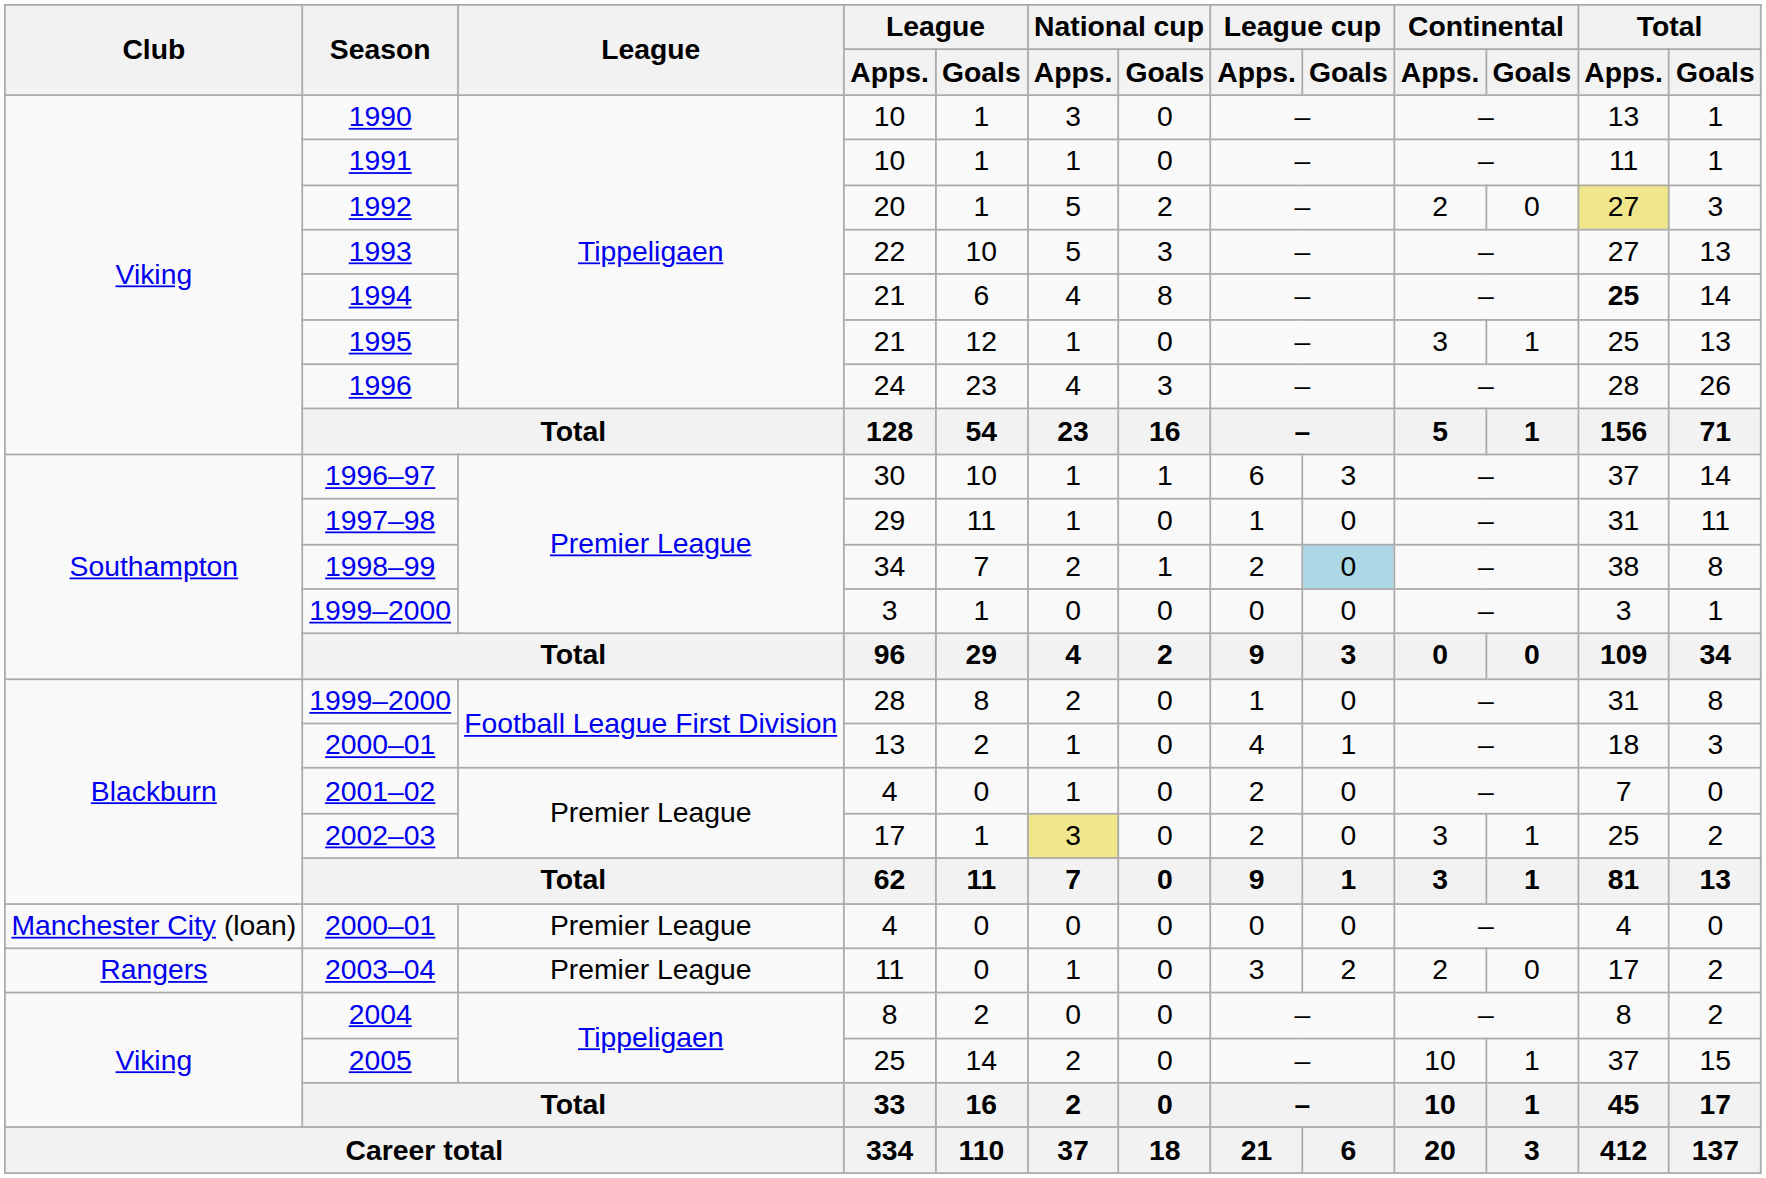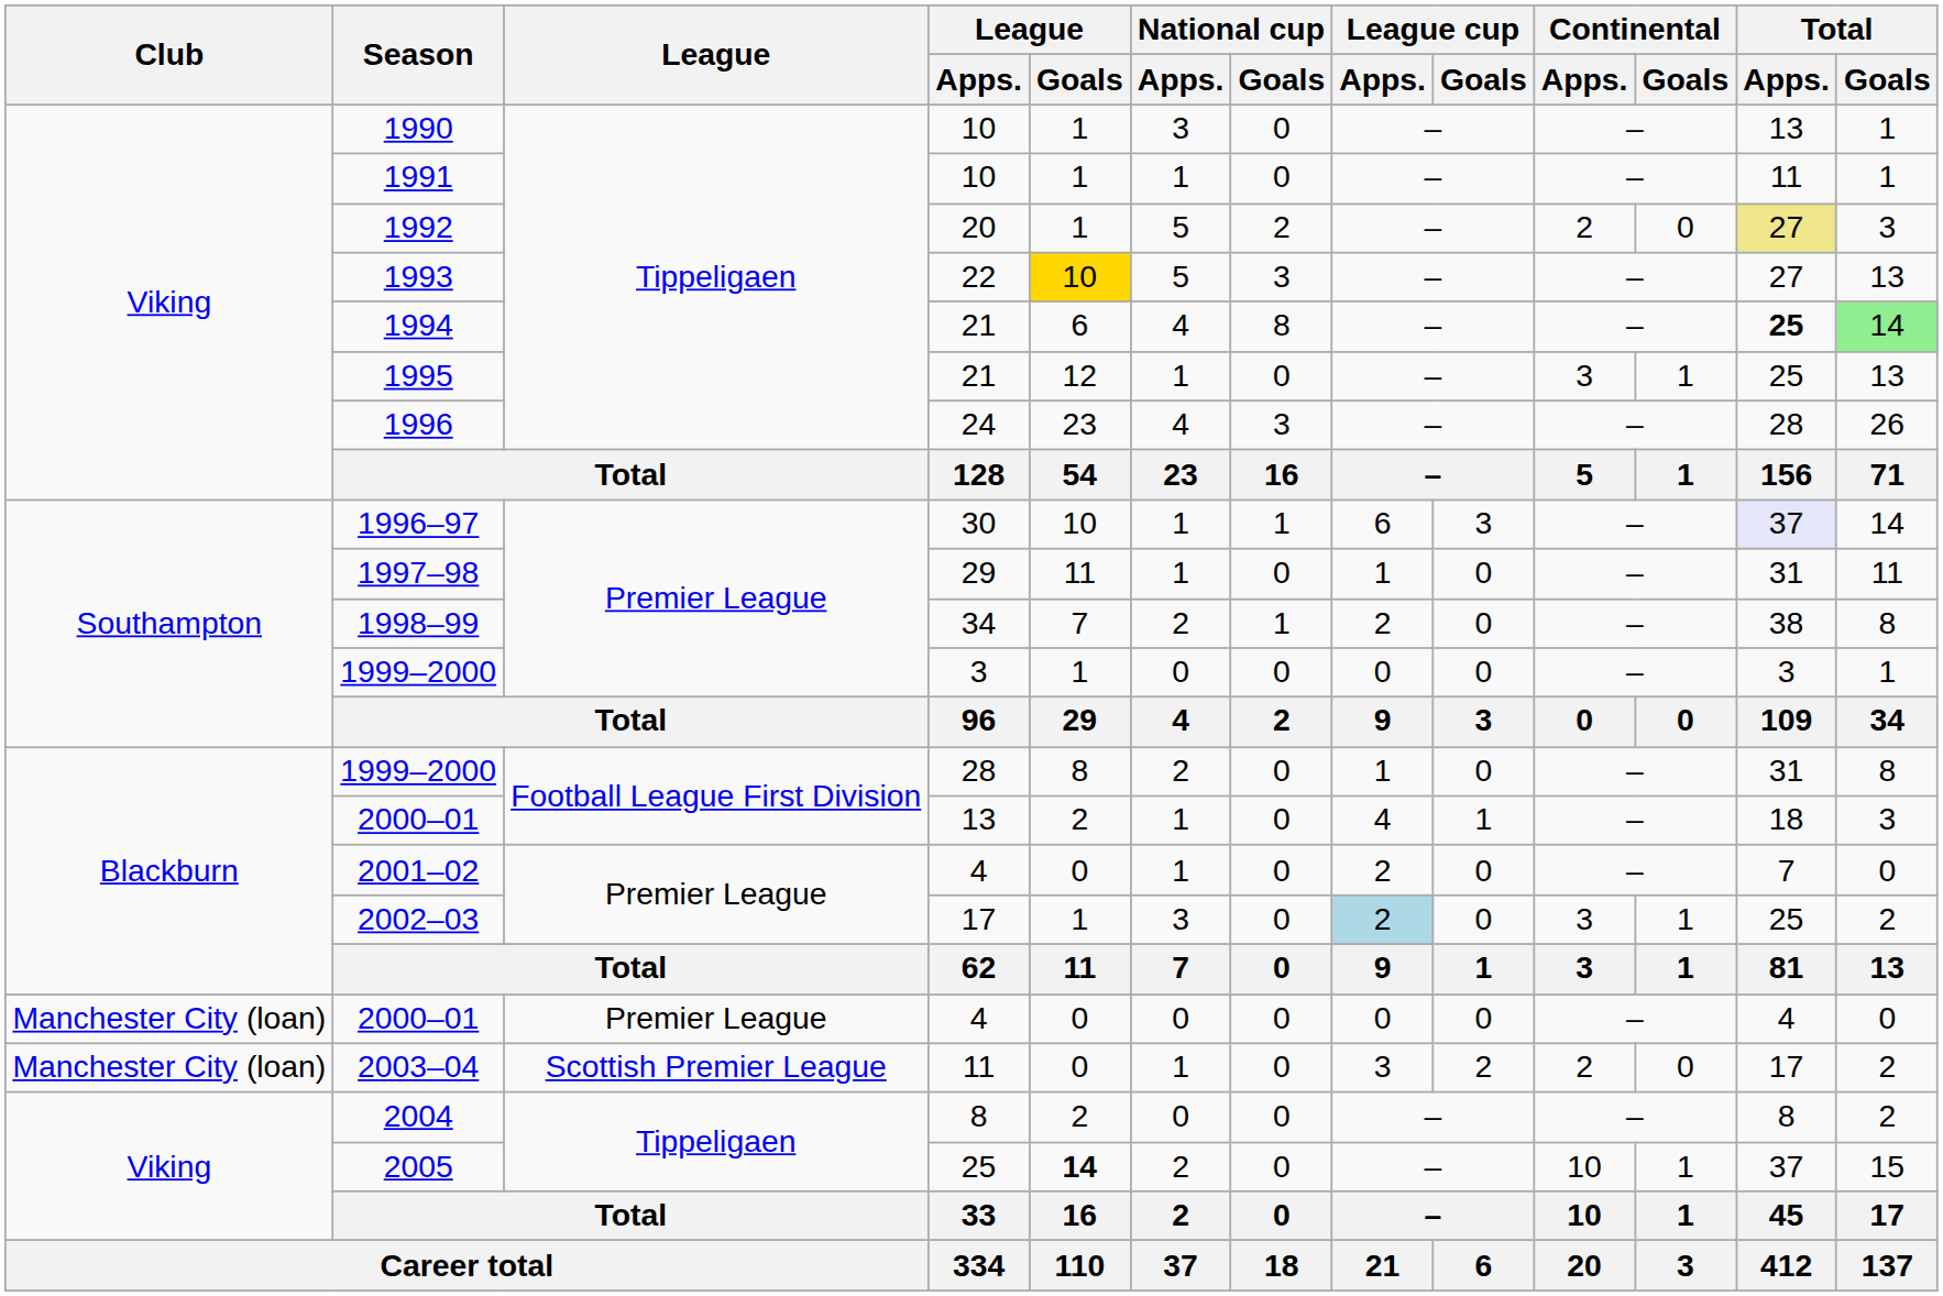1993 | League / Goals: no background -> gold background
1994 | Total / Goals: no background -> lightgreen background
1996–97 | Total / Apps.: no background -> lavender background
1998–99 | League cup / Goals: lightblue background -> no background
2002–03 | National cup / Apps.: khaki background -> no background
2002–03 | League cup / Apps.: no background -> lightblue background
2003–04 | Club: Rangers -> Manchester City (loan)
2003–04 | League: Premier League -> Scottish Premier League
2005 | League / Goals: normal -> bold
